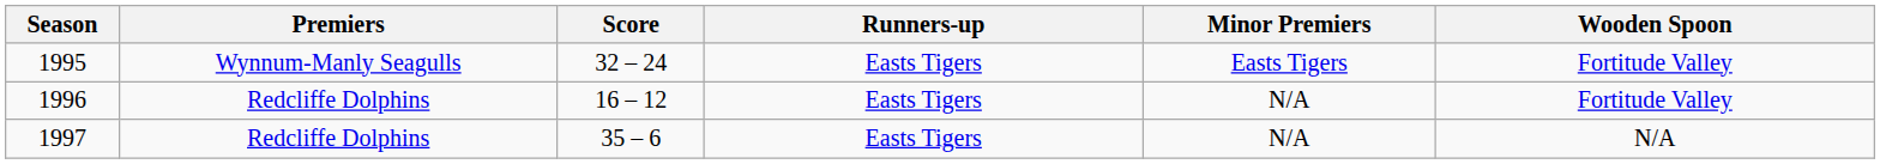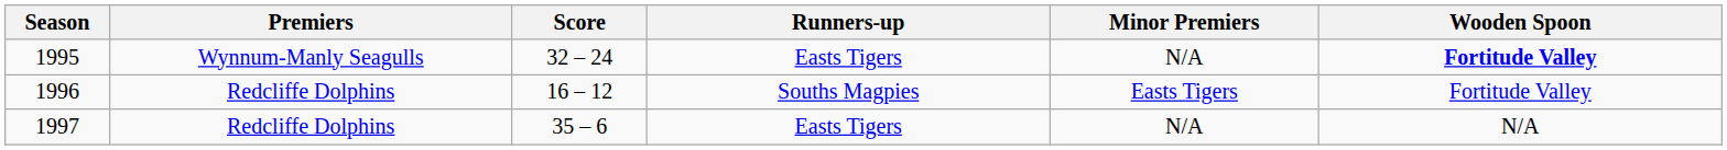1995 | Minor Premiers: Easts Tigers -> N/A
1995 | Wooden Spoon: normal -> bold
1996 | Runners-up: Easts Tigers -> Souths Magpies
1996 | Minor Premiers: N/A -> Easts Tigers
